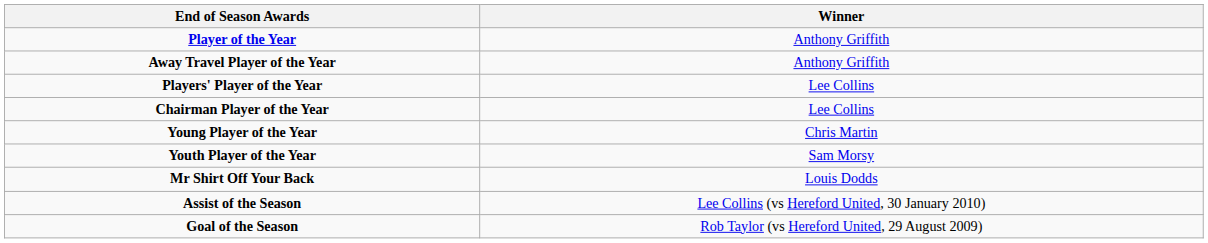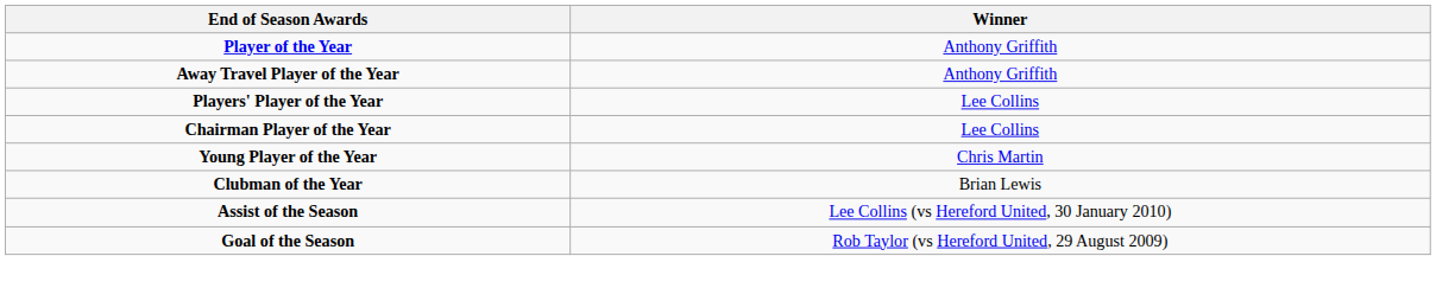- row: Youth Player of the Year | Sam Morsy
- row: Mr Shirt Off Your Back | Louis Dodds
+ row: Clubman of the Year | Brian Lewis
